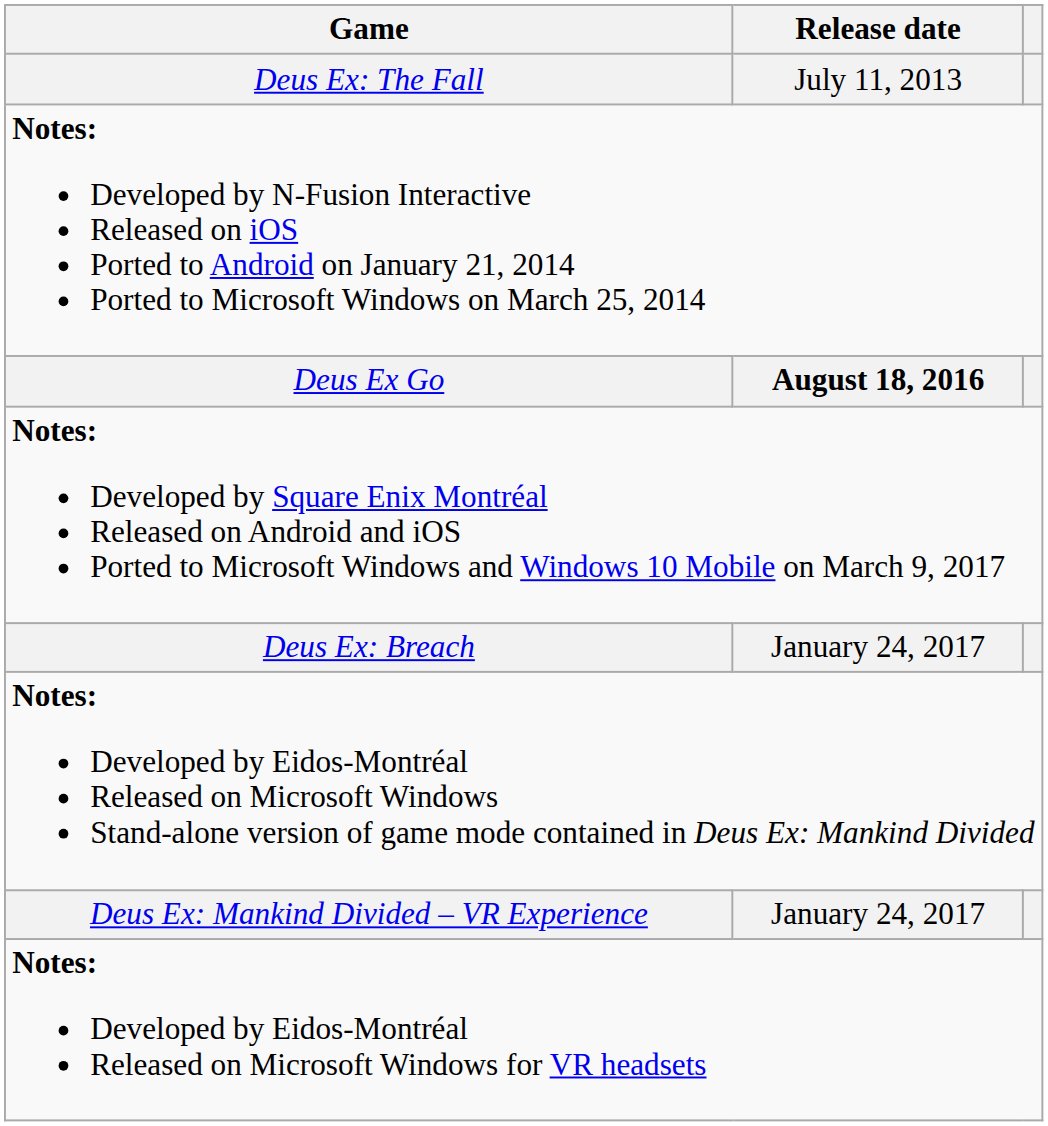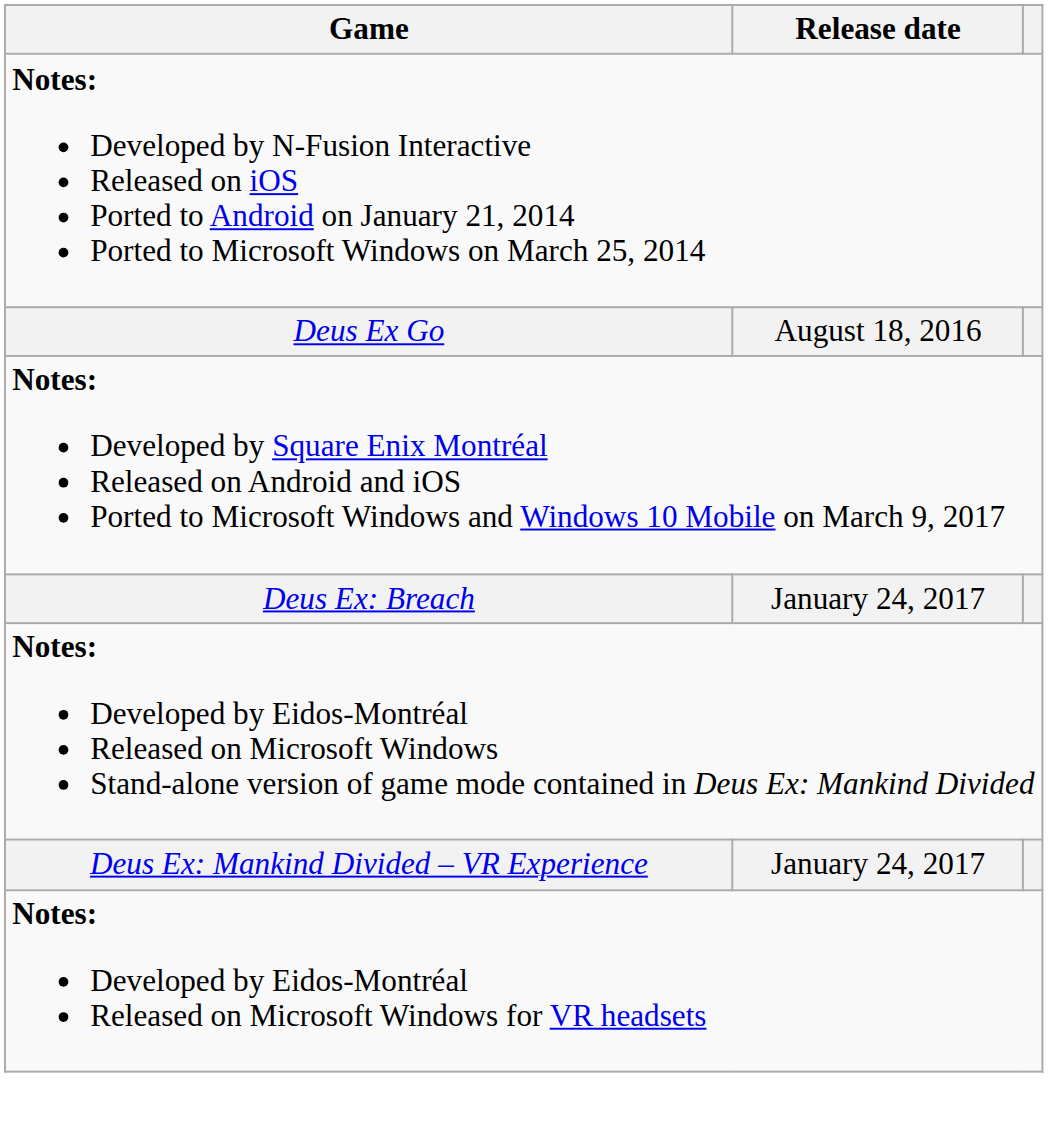- row: Deus Ex: The Fall | July 11, 2013
Deus Ex Go | Release date: bold -> normal
